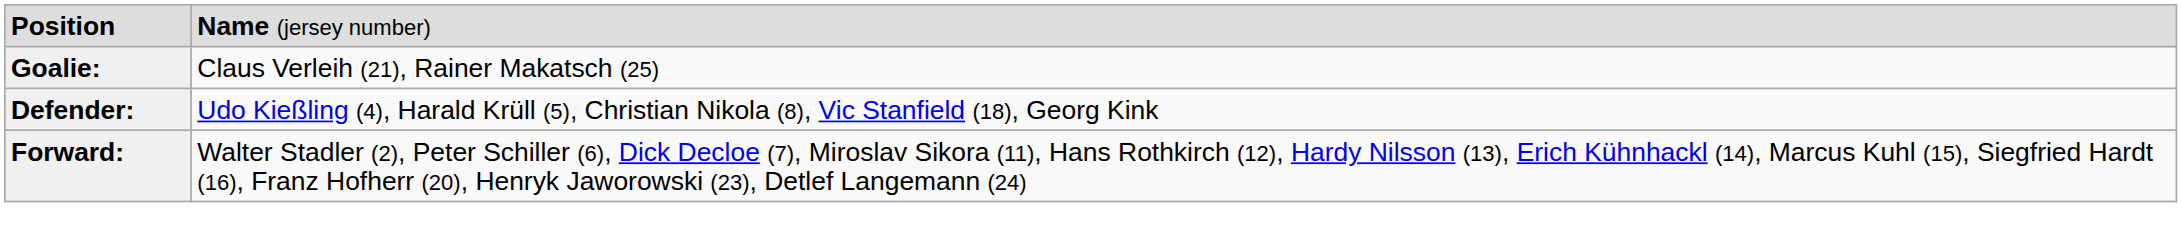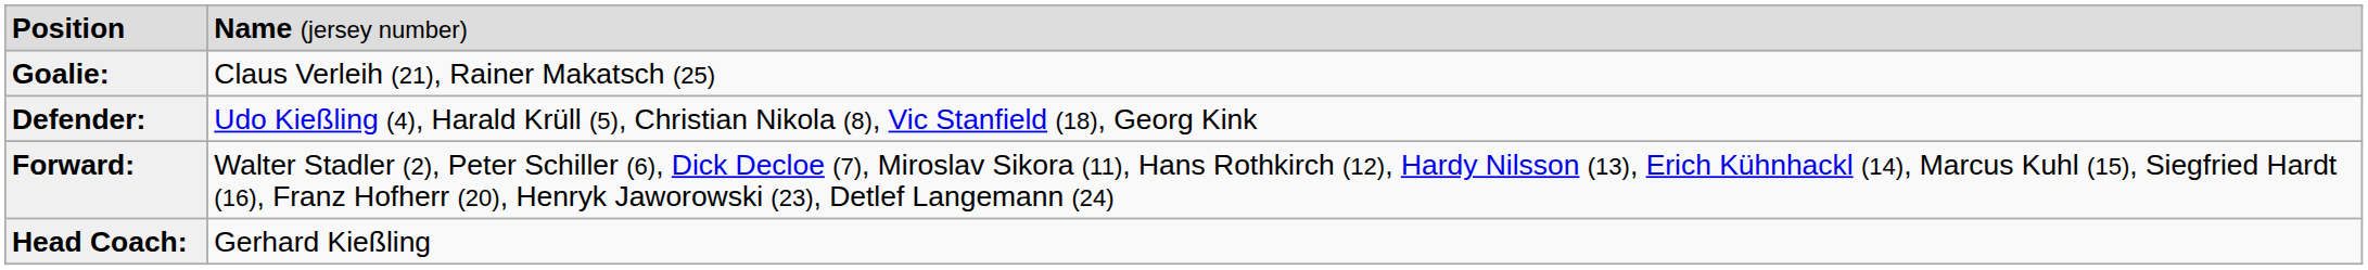+ row: Head Coach: | Gerhard Kießling
